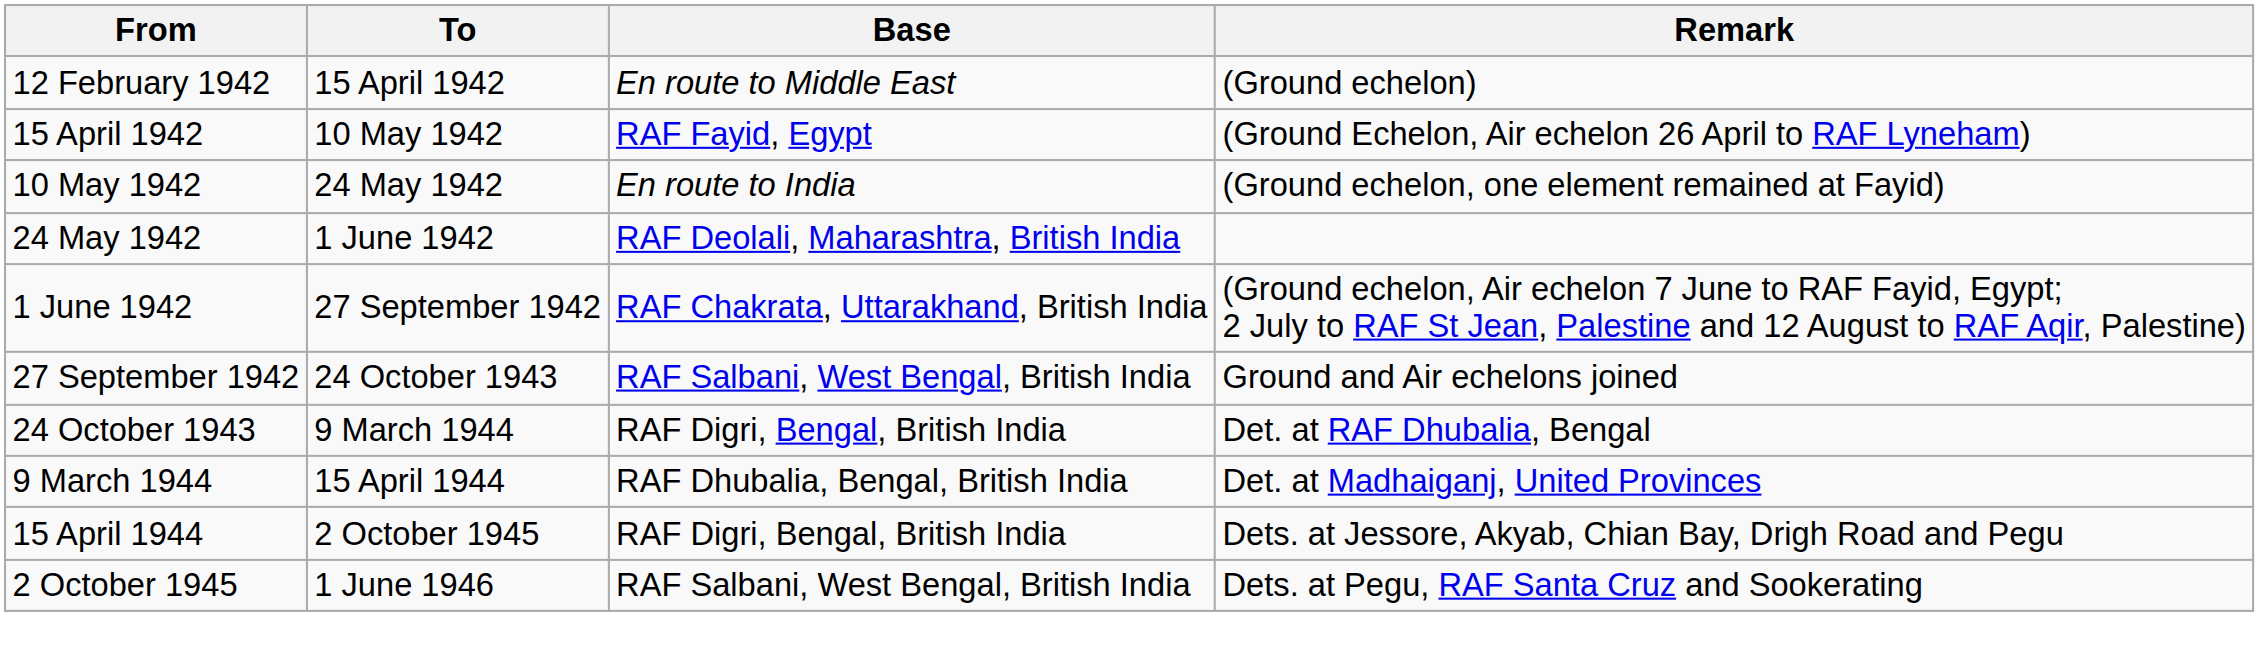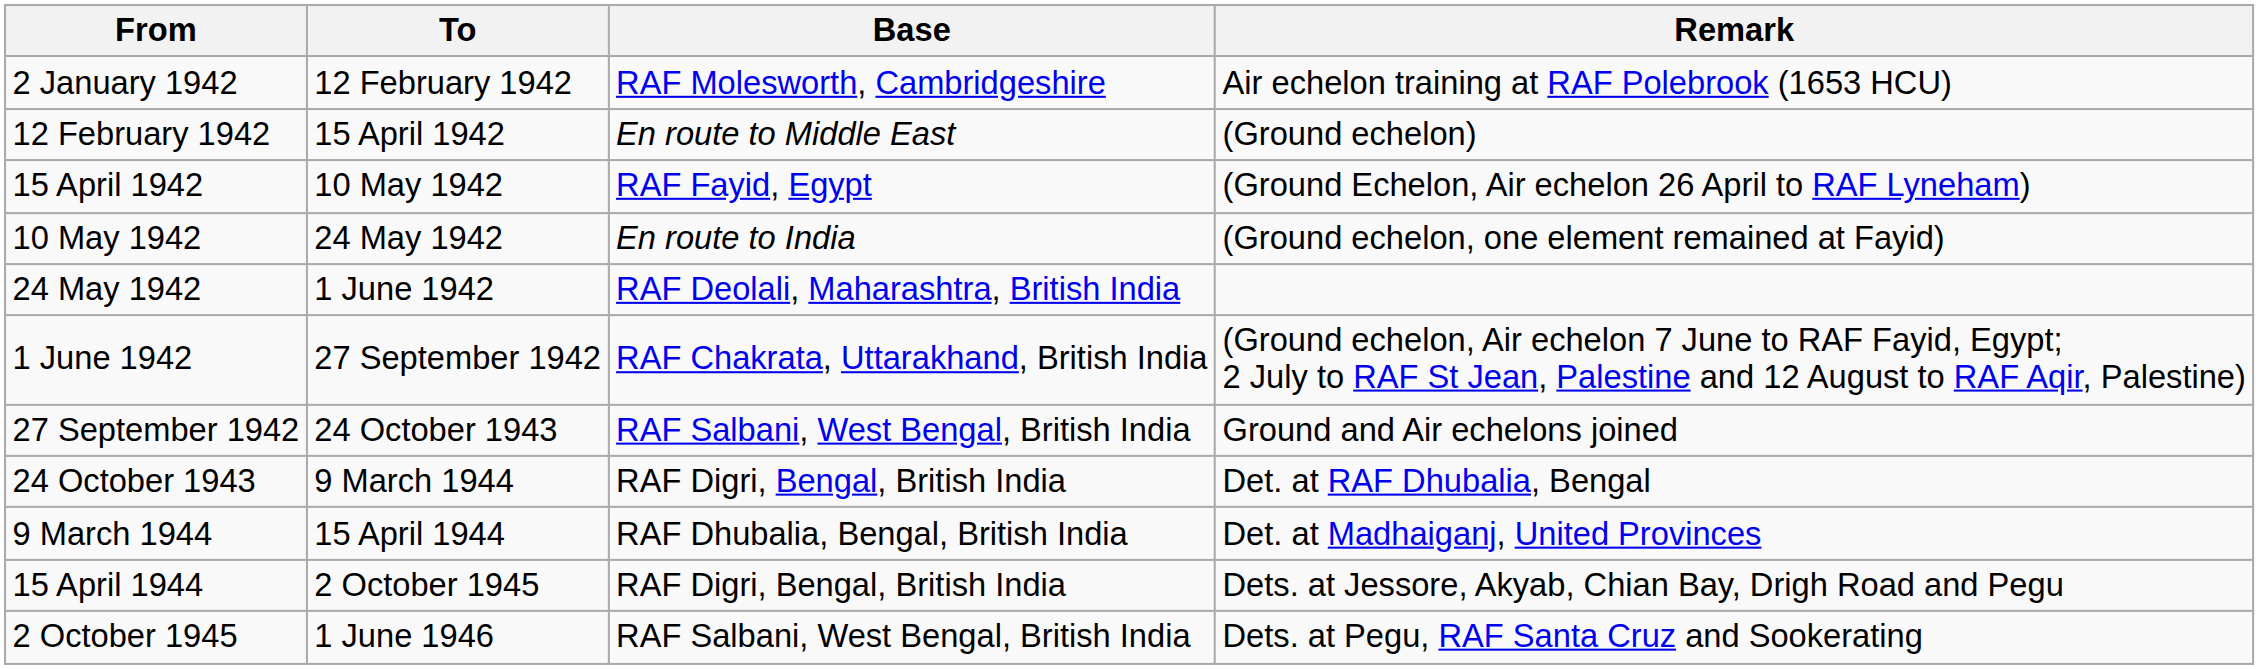+ row: 2 January 1942 | 12 February 1942 | RAF Molesworth, Cambridgeshire | Air echelon training at RAF Polebrook (1653 HCU)
